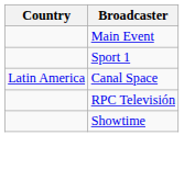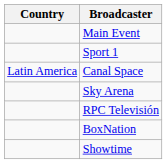+ row: Sky Arena
+ row: BoxNation
